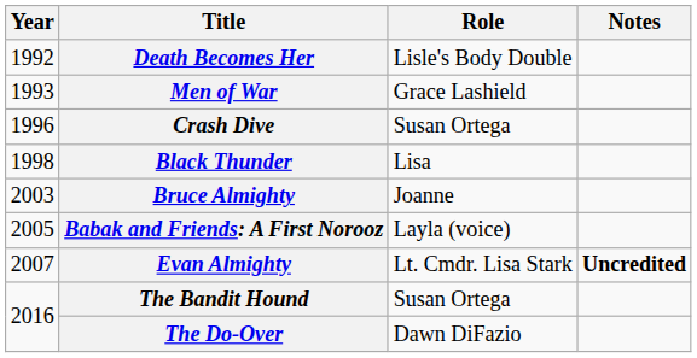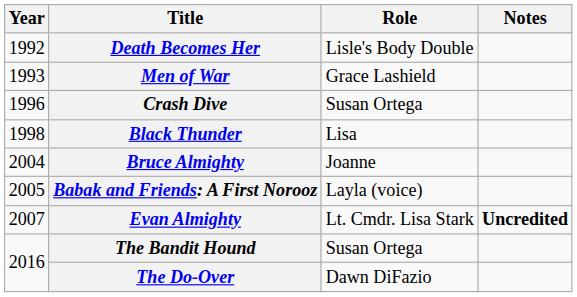Bruce Almighty | Year: 2003 -> 2004
